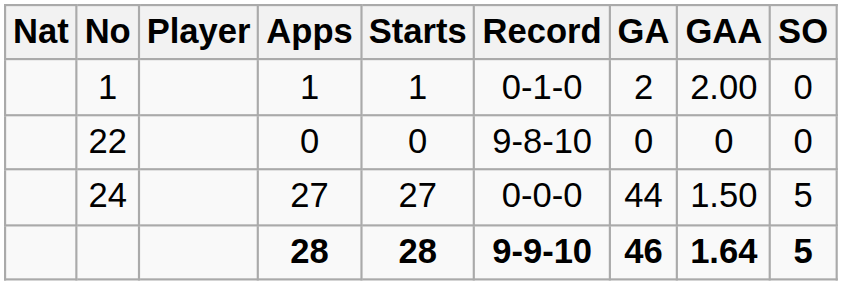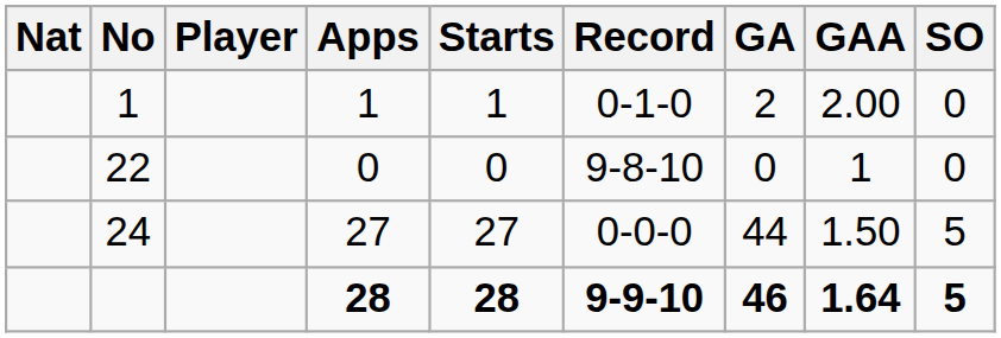22 | GAA: 0 -> 1
